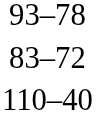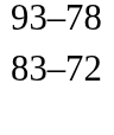- row: 110–40
